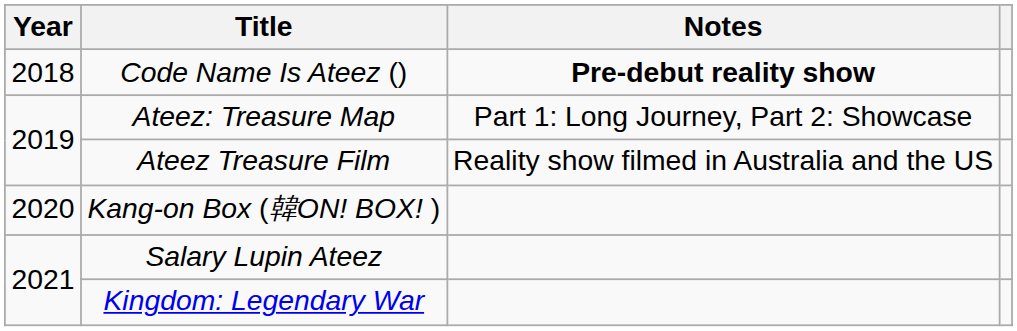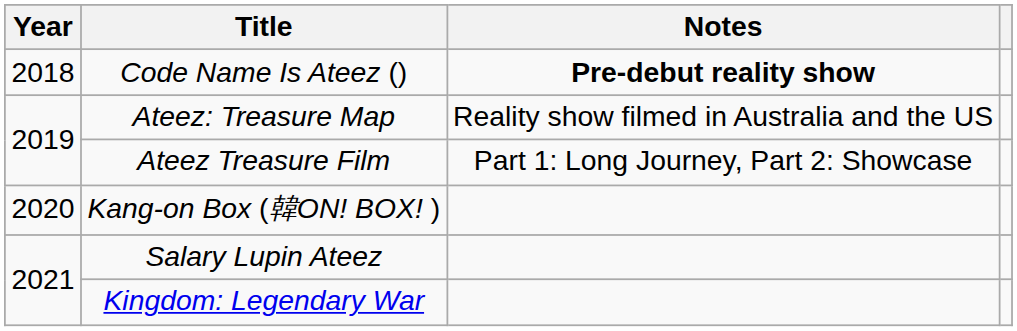Ateez: Treasure Map | Notes: Part 1: Long Journey, Part 2: Showcase -> Reality show filmed in Australia and the US
Ateez Treasure Film | Notes: Reality show filmed in Australia and the US -> Part 1: Long Journey, Part 2: Showcase
